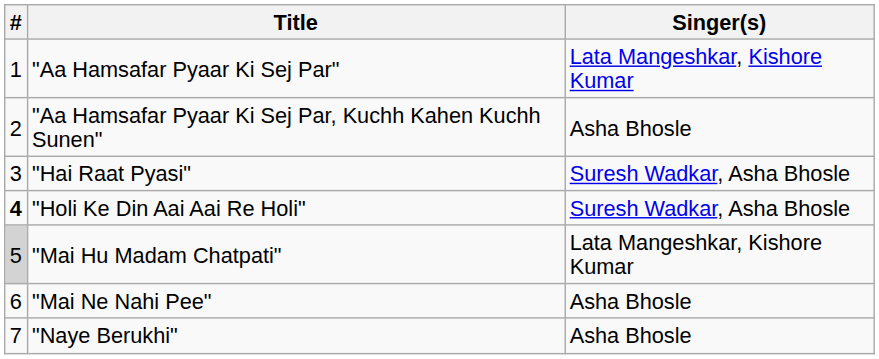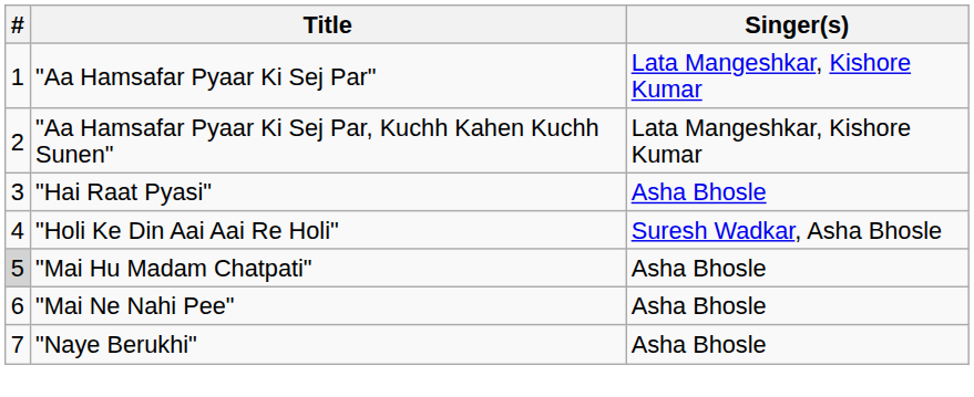"Aa Hamsafar Pyaar Ki Sej Par, Kuchh Kahen Kuchh Sunen" | Singer(s): Asha Bhosle -> Lata Mangeshkar, Kishore Kumar
"Hai Raat Pyasi" | Singer(s): Suresh Wadkar, Asha Bhosle -> Asha Bhosle
"Holi Ke Din Aai Aai Re Holi" | #: bold -> normal
"Mai Hu Madam Chatpati" | Singer(s): Lata Mangeshkar, Kishore Kumar -> Asha Bhosle
